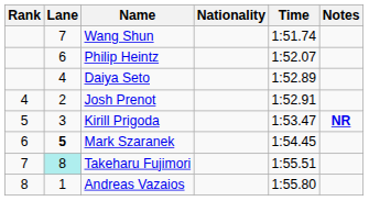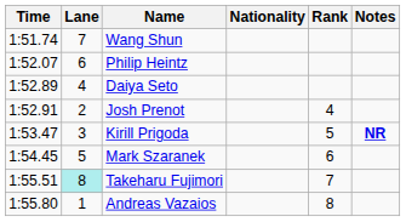columns swapped: Rank <-> Time
Mark Szaranek | Lane: bold -> normal
